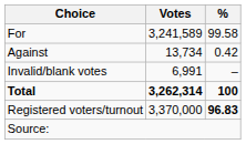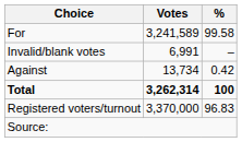rows swapped: Against <-> Invalid/blank votes
Registered voters/turnout | %: bold -> normal
